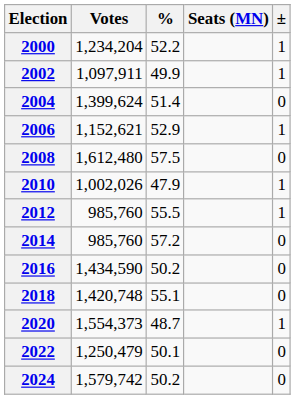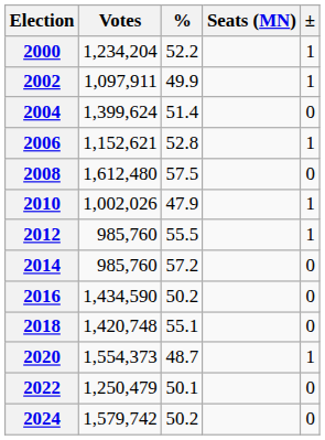2006 | %: 52.9 -> 52.8
